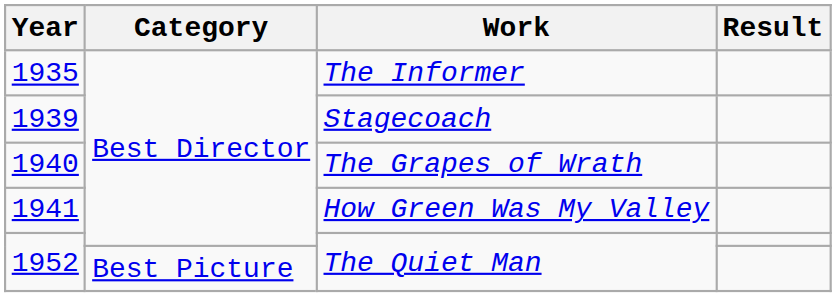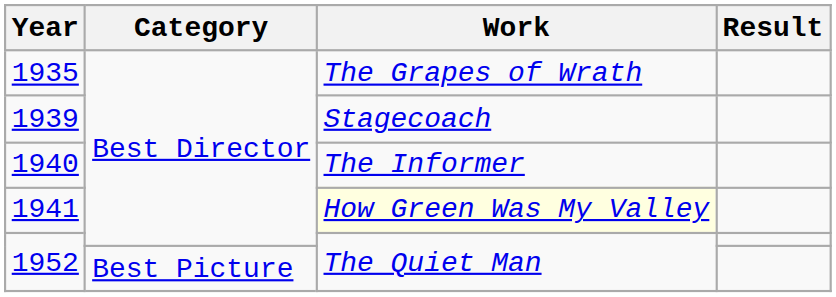1935 | Work: The Informer -> The Grapes of Wrath
1940 | Work: The Grapes of Wrath -> The Informer
1941 | Work: no background -> lightyellow background
